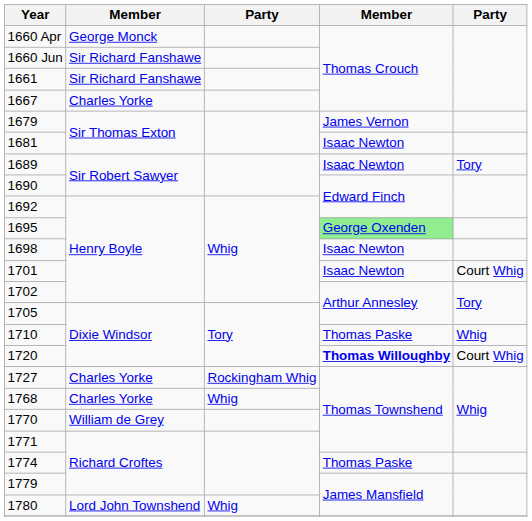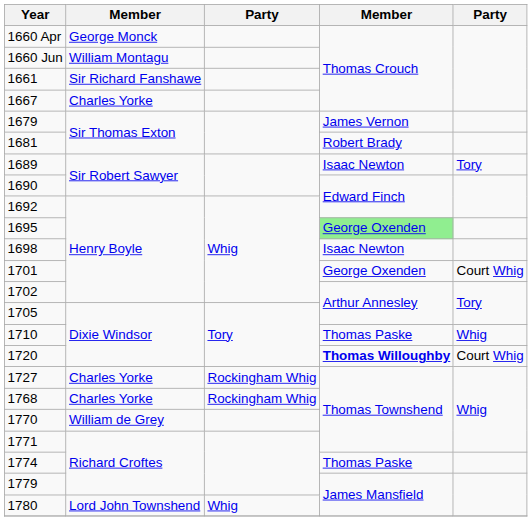1660 Jun | column 2: Sir Richard Fanshawe -> William Montagu
1681 | column 4: Isaac Newton -> Robert Brady
1701 | column 4: Isaac Newton -> George Oxenden
1768 | column 3: Whig -> Rockingham Whig
